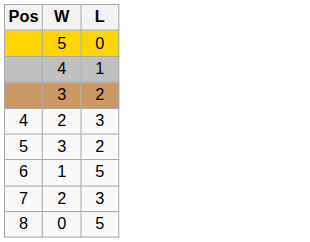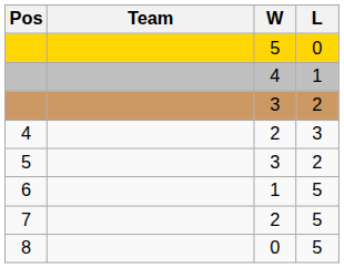+ column: Team
7 | L: 3 -> 5
